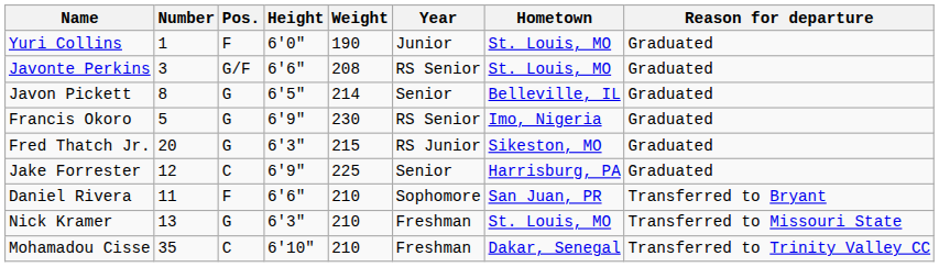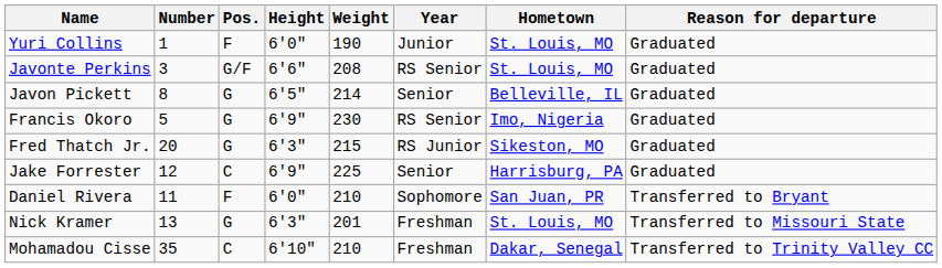Daniel Rivera | Height: 6'6" -> 6'0"
Nick Kramer | Weight: 210 -> 201
